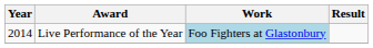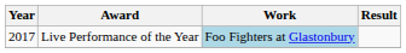Live Performance of the Year | Year: 2014 -> 2017
